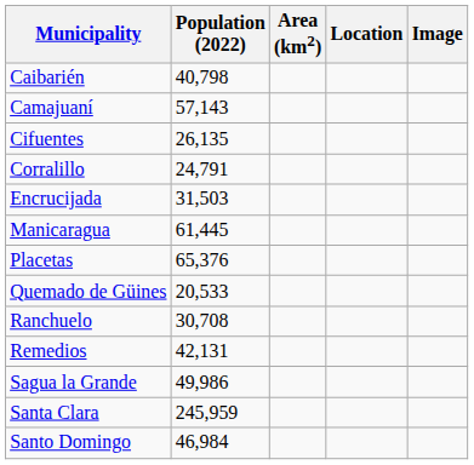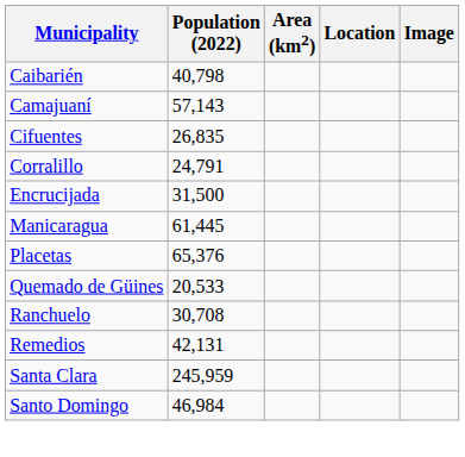Cifuentes | Population (2022): 26,135 -> 26,835
Encrucijada | Population (2022): 31,503 -> 31,500
- row: Sagua la Grande | 49,986
